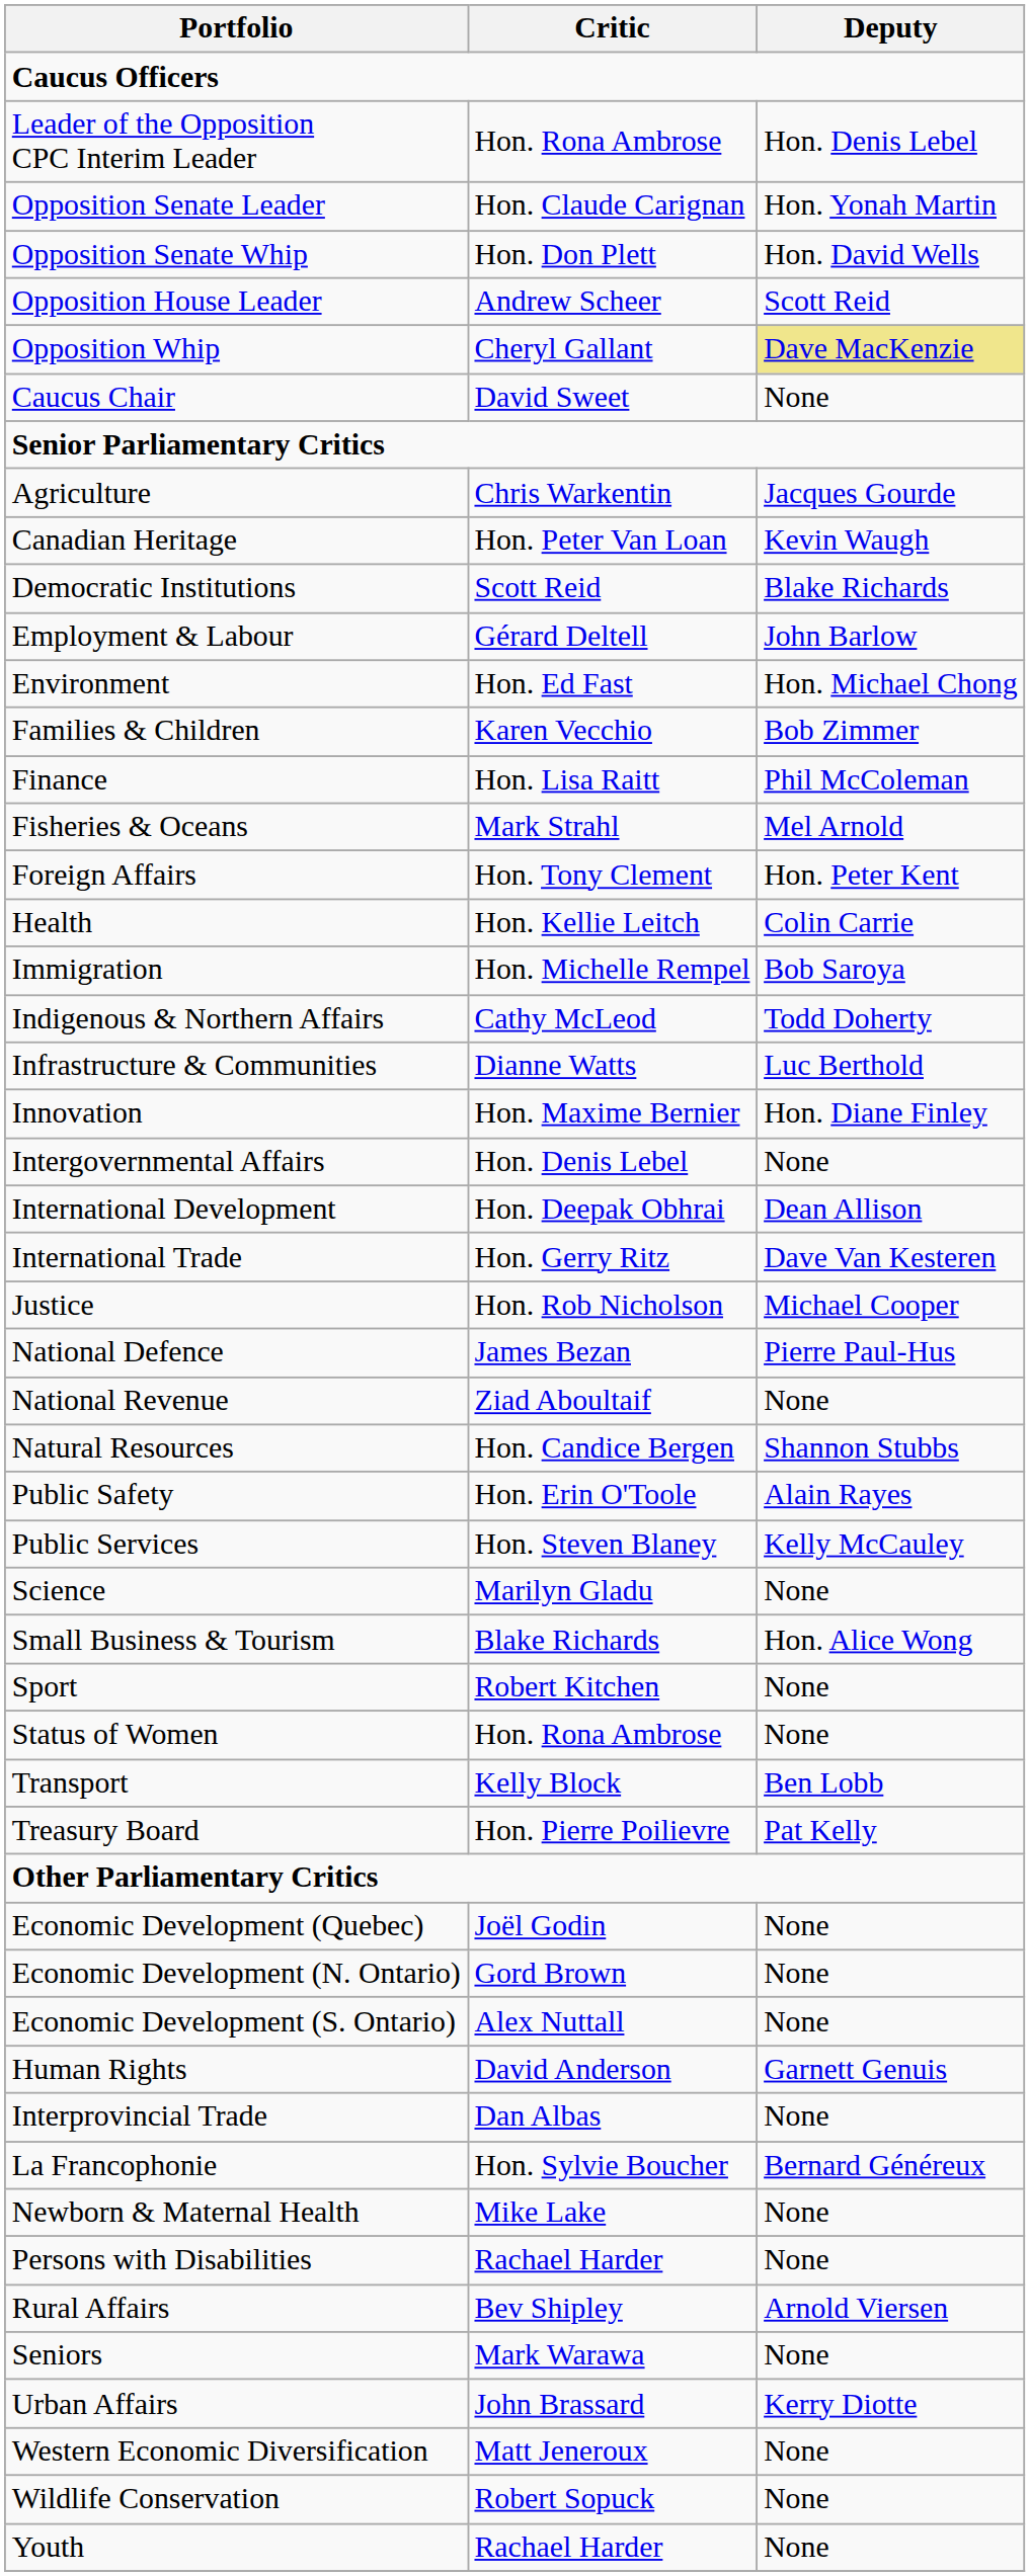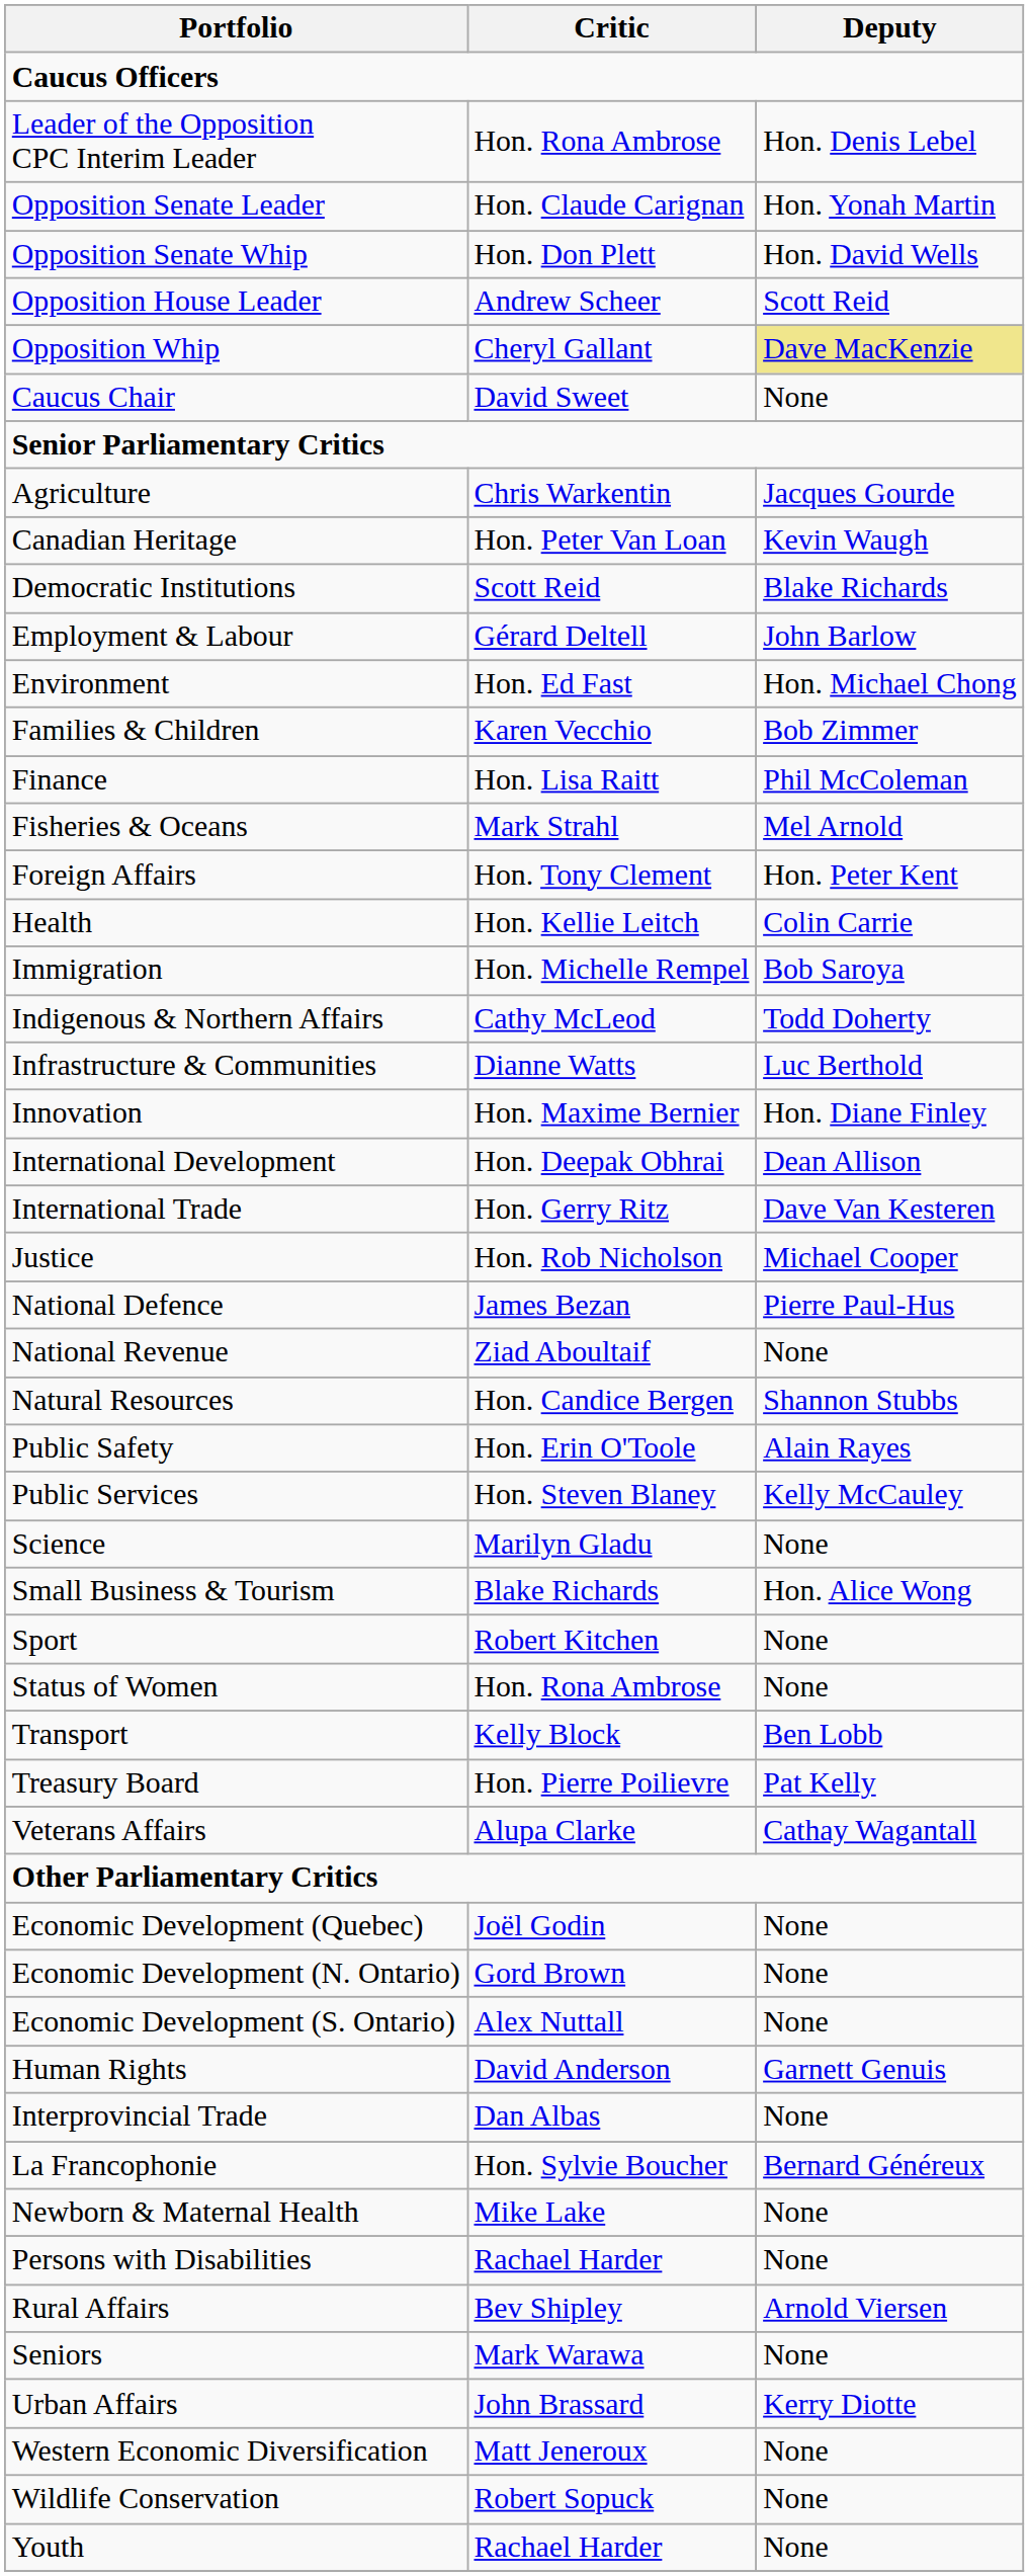- row: Intergovernmental Affairs | Hon. Denis Lebel | None
+ row: Veterans Affairs | Alupa Clarke | Cathay Wagantall
